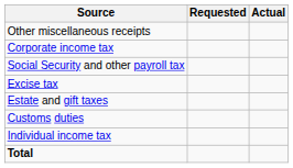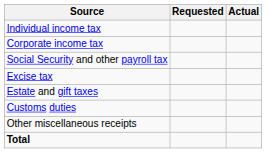rows swapped: Individual income tax <-> Other miscellaneous receipts
